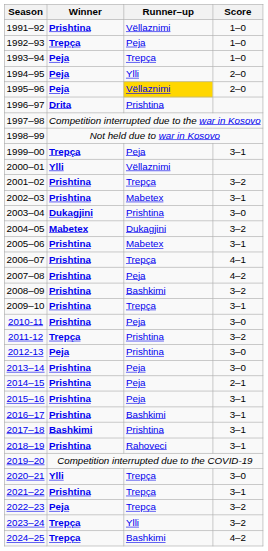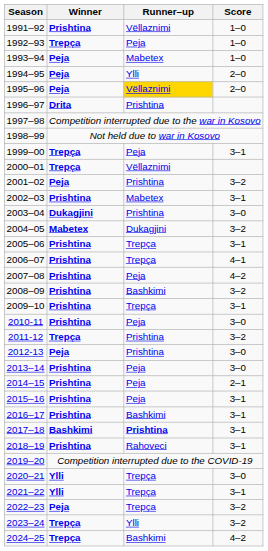1993–94 | Runner–up: Trepça -> Mabetex
2000–01 | Winner: Ylli -> Trepça
2001–02 | Winner: Prishtina -> Peja
2001–02 | Runner–up: Trepça -> Prishtina
2005–06 | Runner–up: Mabetex -> Trepça
2017–18 | Runner–up: normal -> bold
2021–22 | Winner: Prishtina -> Ylli
